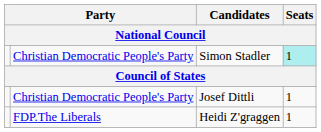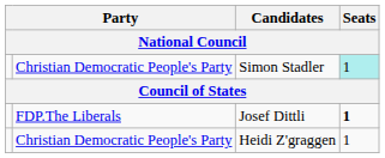Josef Dittli | column 2: Christian Democratic People's Party -> FDP.The Liberals
Josef Dittli | Seats / National Council: normal -> bold
Heidi Z'graggen | column 2: FDP.The Liberals -> Christian Democratic People's Party
